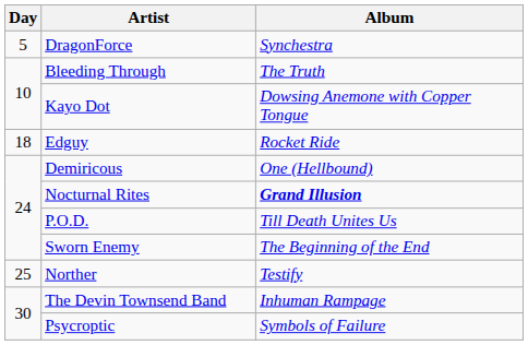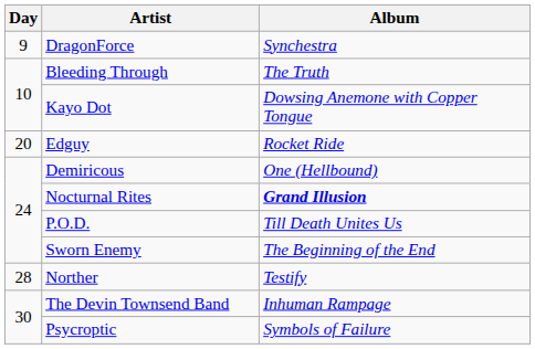DragonForce | Day: 5 -> 9
Edguy | Day: 18 -> 20
Norther | Day: 25 -> 28
